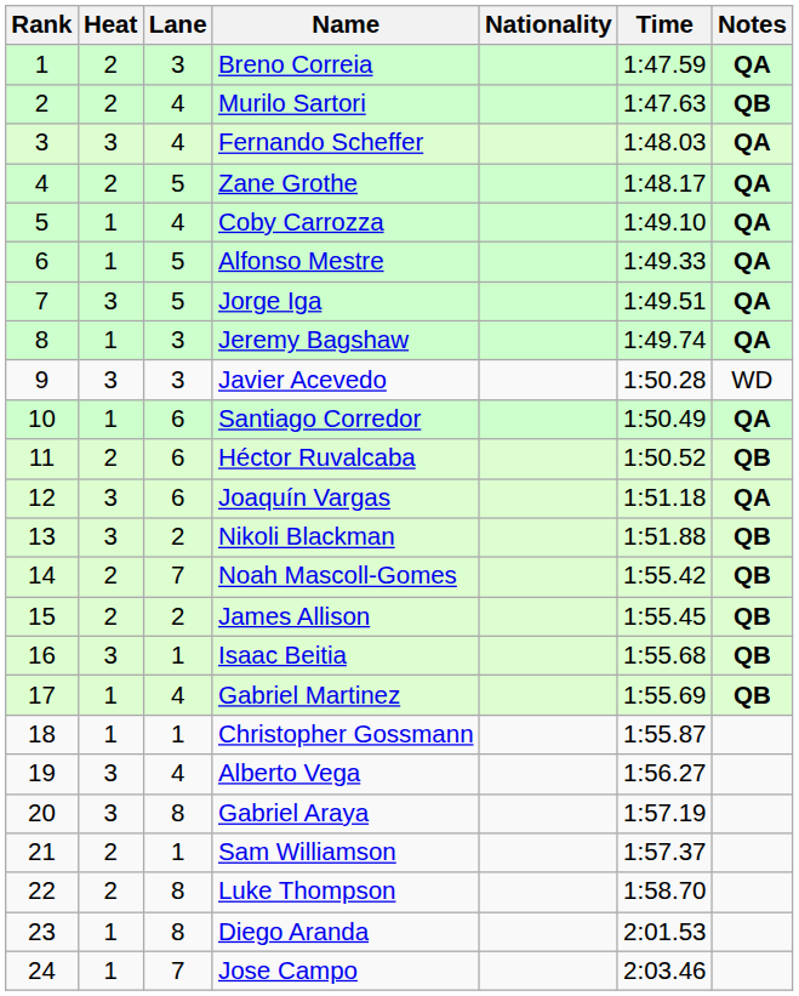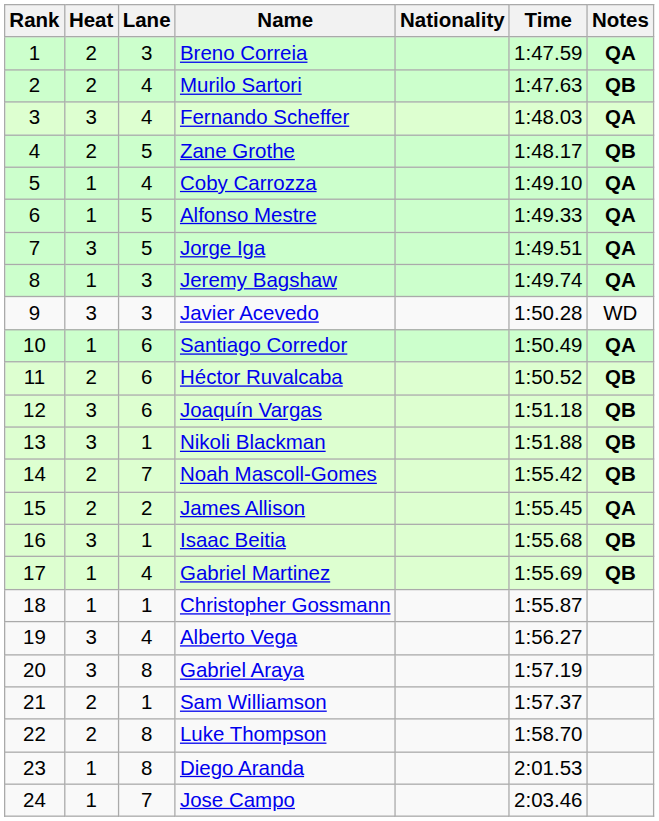Zane Grothe | Notes: QA -> QB
Joaquín Vargas | Notes: QA -> QB
Nikoli Blackman | Lane: 2 -> 1
James Allison | Notes: QB -> QA
